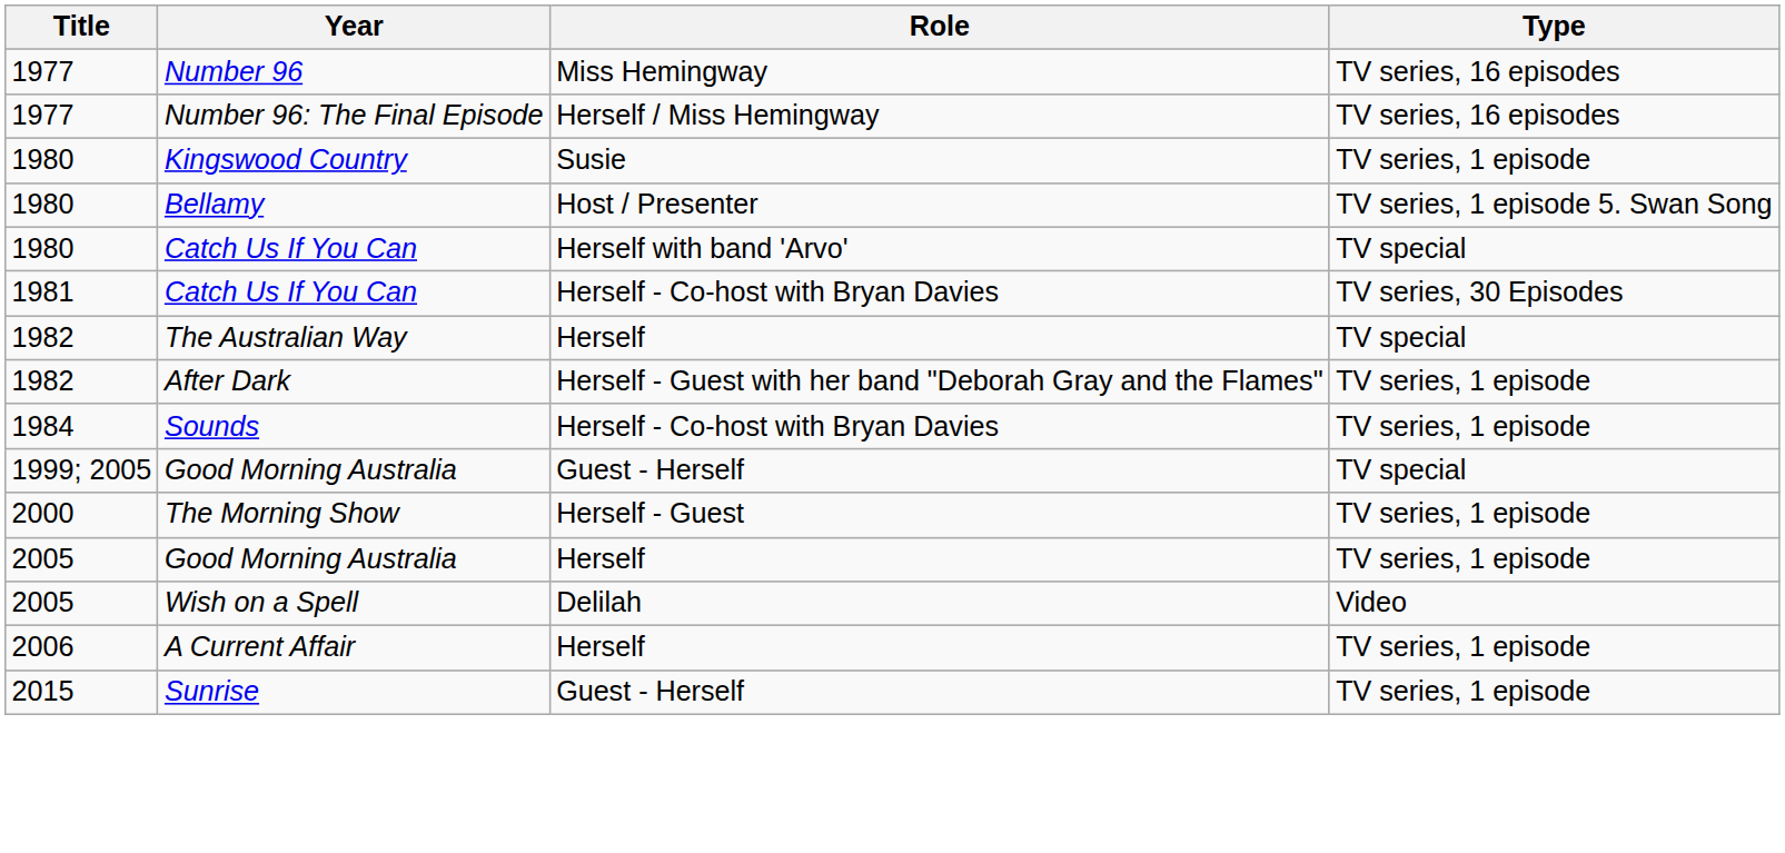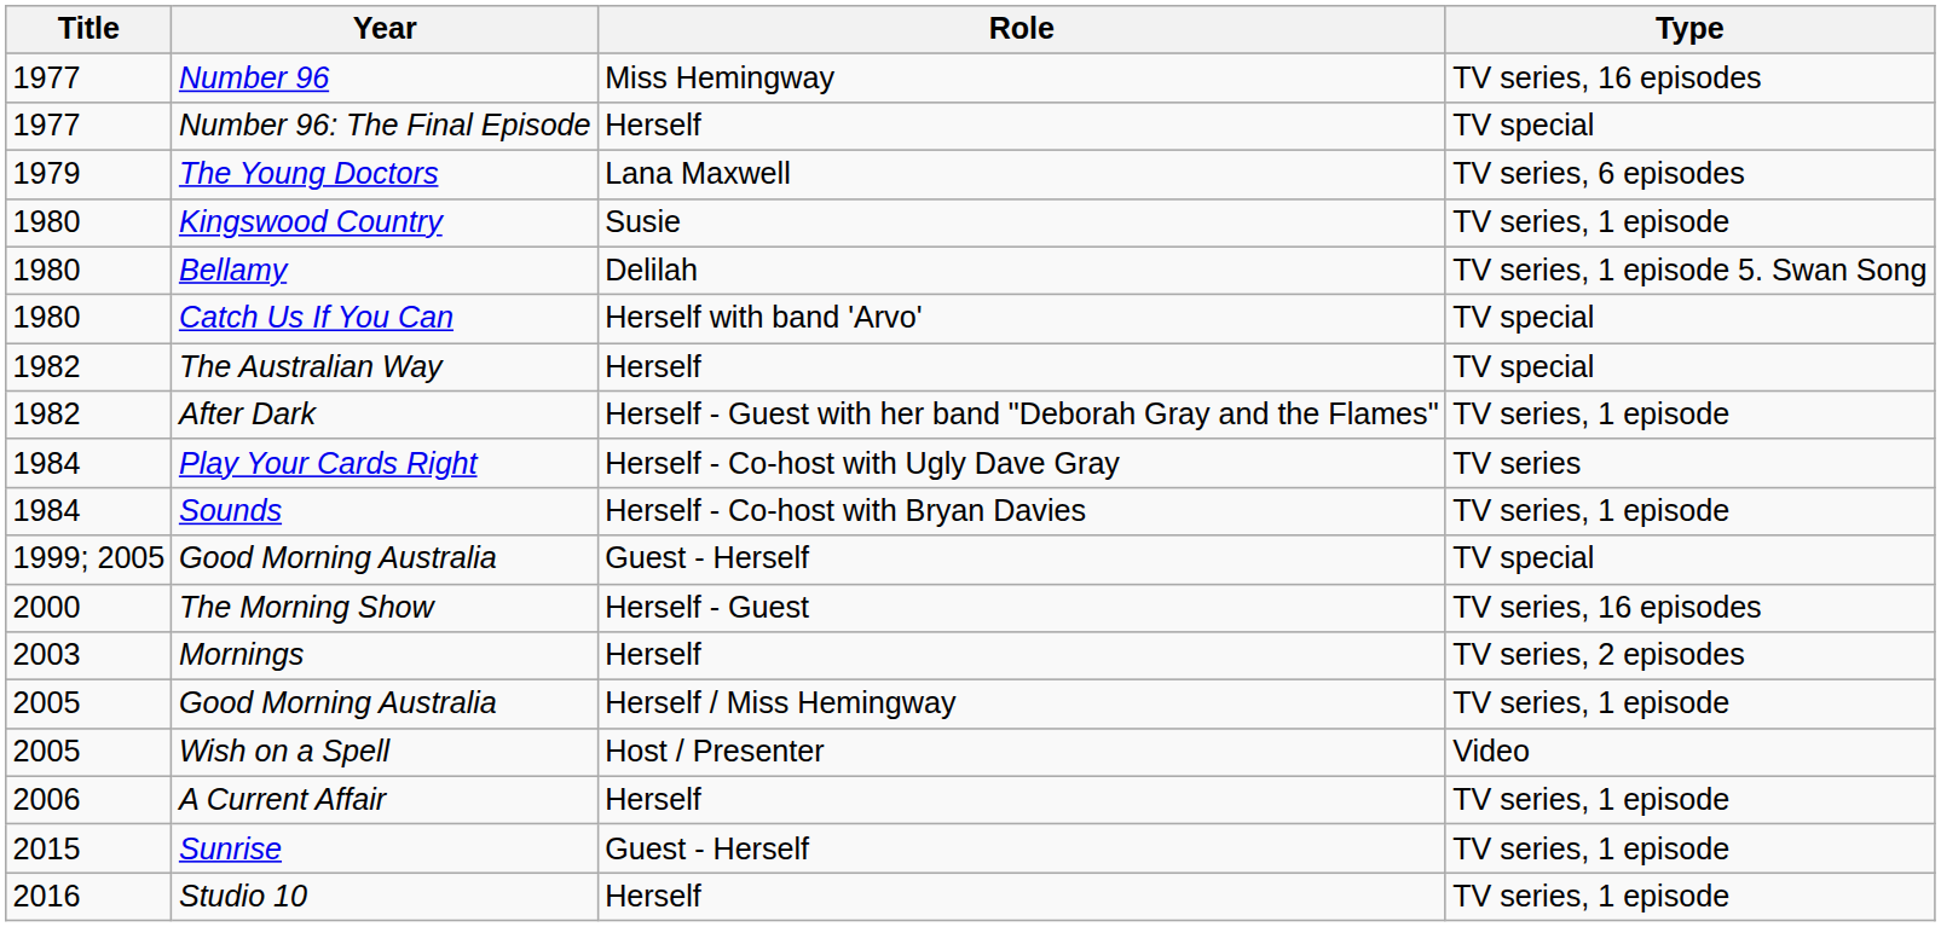Number 96: The Final Episode | Role: Herself / Miss Hemingway -> Herself
Number 96: The Final Episode | Type: TV series, 16 episodes -> TV special
+ row: 1979 | The Young Doctors | Lana Maxwell | TV series, 6 episodes
Bellamy | Role: Host / Presenter -> Delilah
- row: 1981 | Catch Us If You Can | Herself - Co-host with Bryan Davies | TV series, 30 Episodes
+ row: 1984 | Play Your Cards Right | Herself - Co-host with Ugly Dave Gray | TV series
The Morning Show | Type: TV series, 1 episode -> TV series, 16 episodes
+ row: 2003 | Mornings | Herself | TV series, 2 episodes
2005 / Good Morning Australia | Role: Herself -> Herself / Miss Hemingway
Wish on a Spell | Role: Delilah -> Host / Presenter
+ row: 2016 | Studio 10 | Herself | TV series, 1 episode
